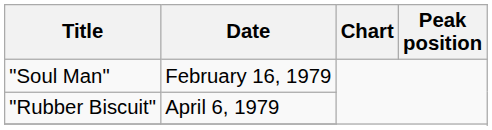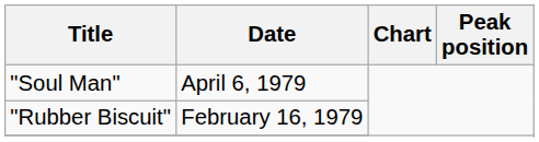"Soul Man" | Date: February 16, 1979 -> April 6, 1979
"Rubber Biscuit" | Date: April 6, 1979 -> February 16, 1979
